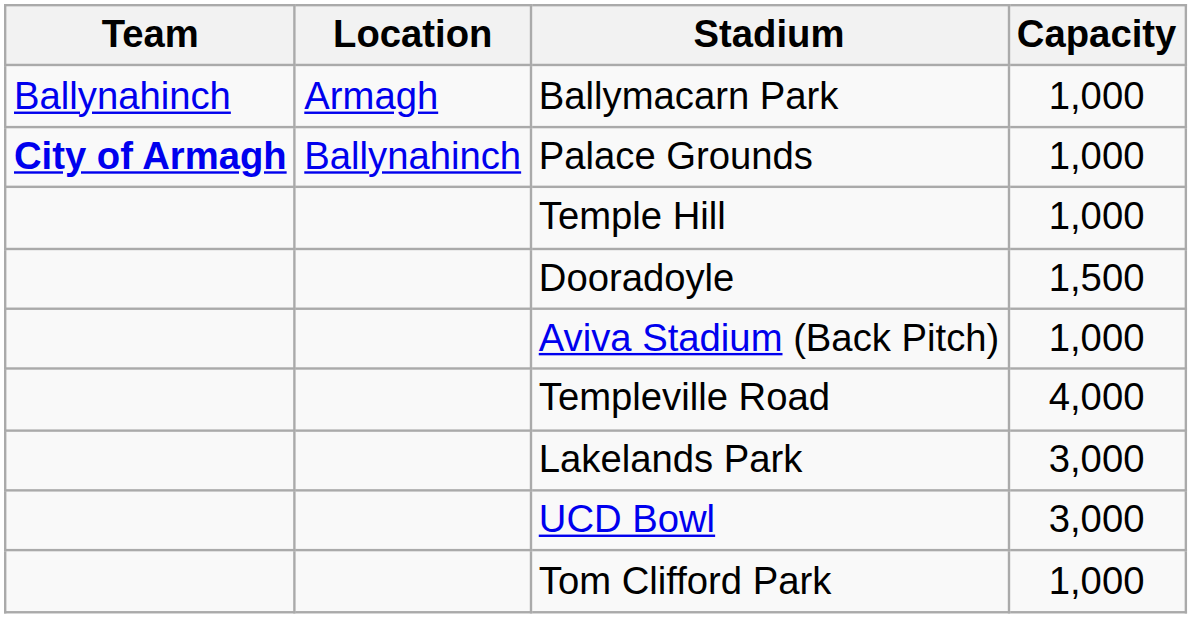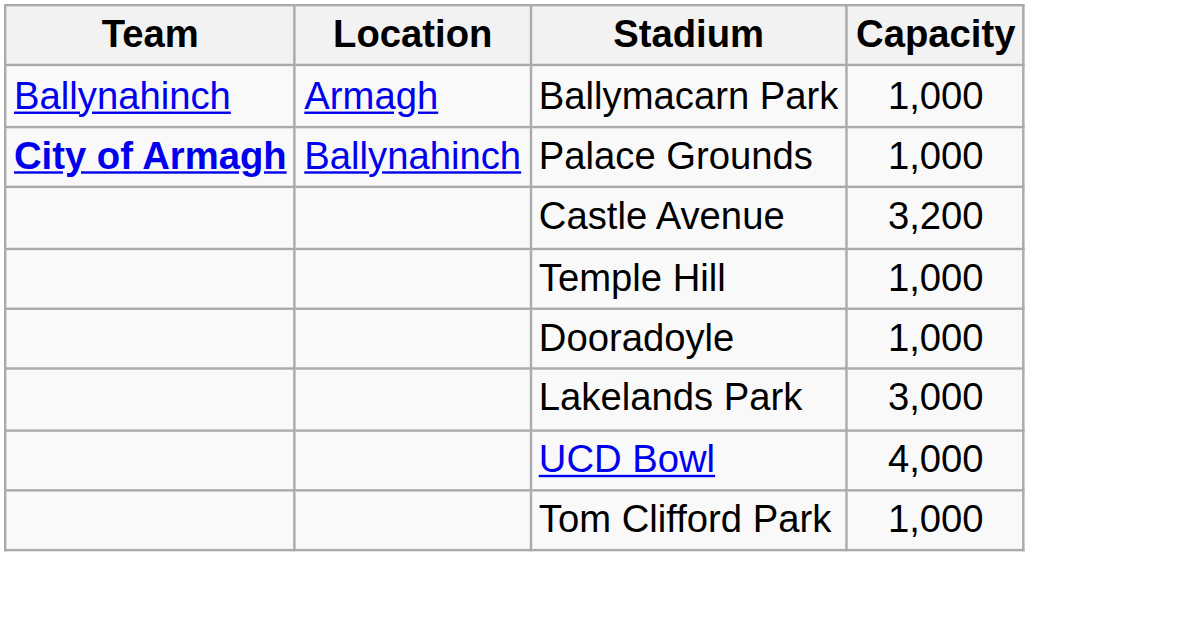+ row: Castle Avenue | 3,200
Dooradoyle | Capacity: 1,500 -> 1,000
- row: Aviva Stadium (Back Pitch) | 1,000
- row: Templeville Road | 4,000
UCD Bowl | Capacity: 3,000 -> 4,000
